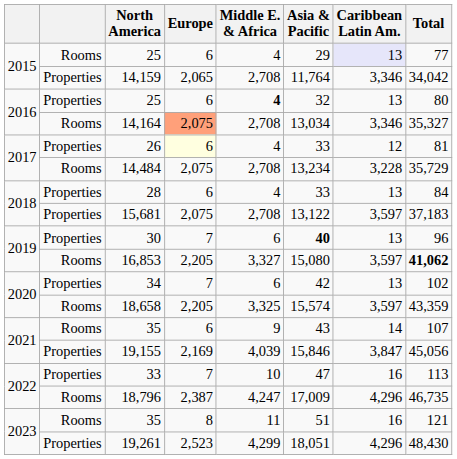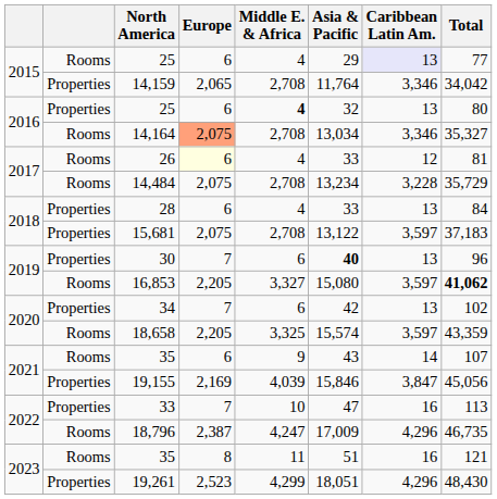26 | column 2: Properties -> Rooms
